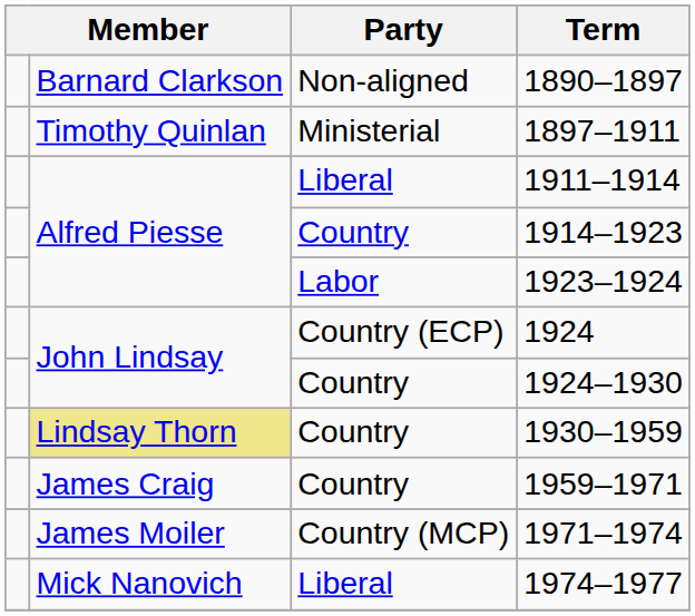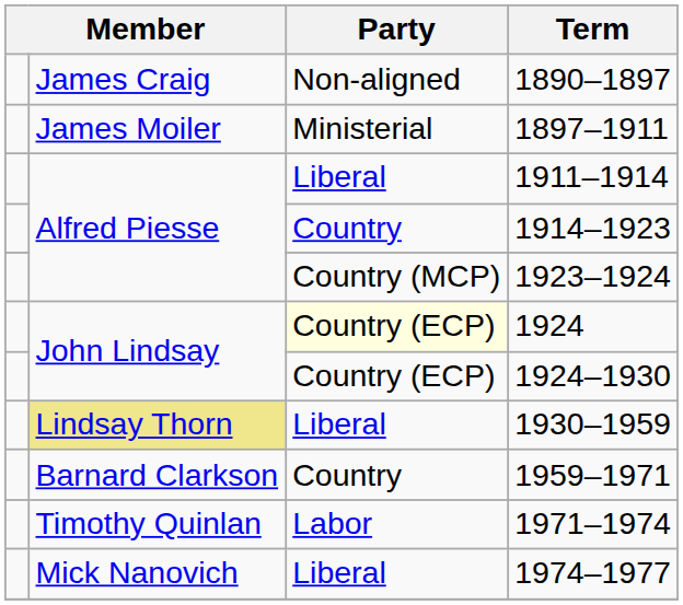1890–1897 | column 2: Barnard Clarkson -> James Craig
1897–1911 | column 2: Timothy Quinlan -> James Moiler
1923–1924 | Party: Labor -> Country (MCP)
1924 | Party: no background -> lightyellow background
1924–1930 | Party: Country -> Country (ECP)
1930–1959 | Party: Country -> Liberal
1959–1971 | column 2: James Craig -> Barnard Clarkson
1971–1974 | column 2: James Moiler -> Timothy Quinlan
1971–1974 | Party: Country (MCP) -> Labor
